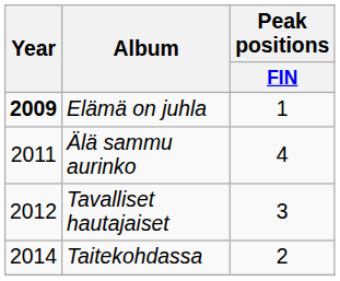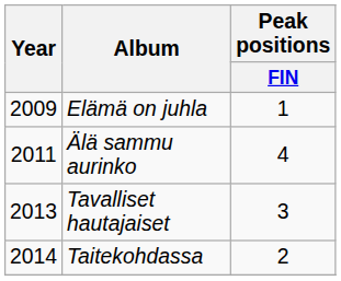Elämä on juhla | Year: bold -> normal
Tavalliset hautajaiset | Year: 2012 -> 2013
